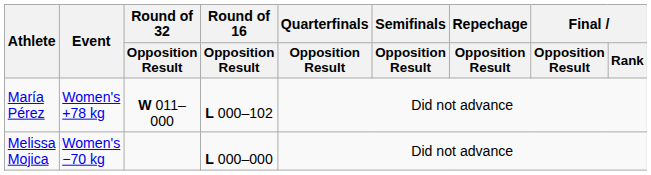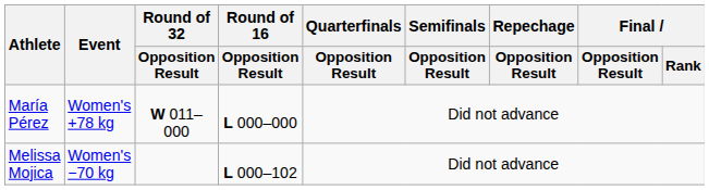María Pérez | Round of 16 / Opposition Result: L 000–102 -> L 000–000
Melissa Mojica | Round of 16 / Opposition Result: L 000–000 -> L 000–102
